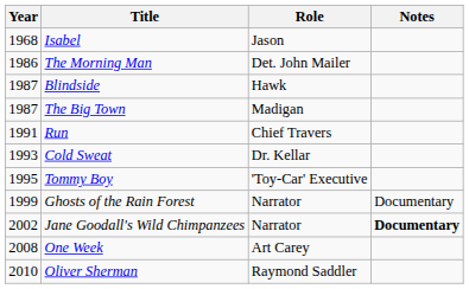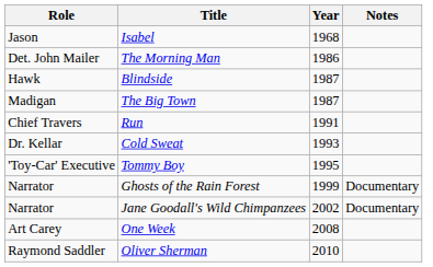columns swapped: Year <-> Role
Jane Goodall's Wild Chimpanzees | Notes: bold -> normal
